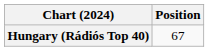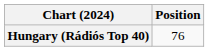Hungary (Rádiós Top 40) | Position: 67 -> 76
